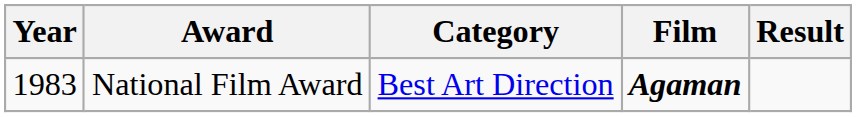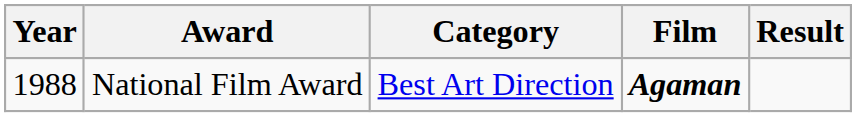National Film Award | Year: 1983 -> 1988
